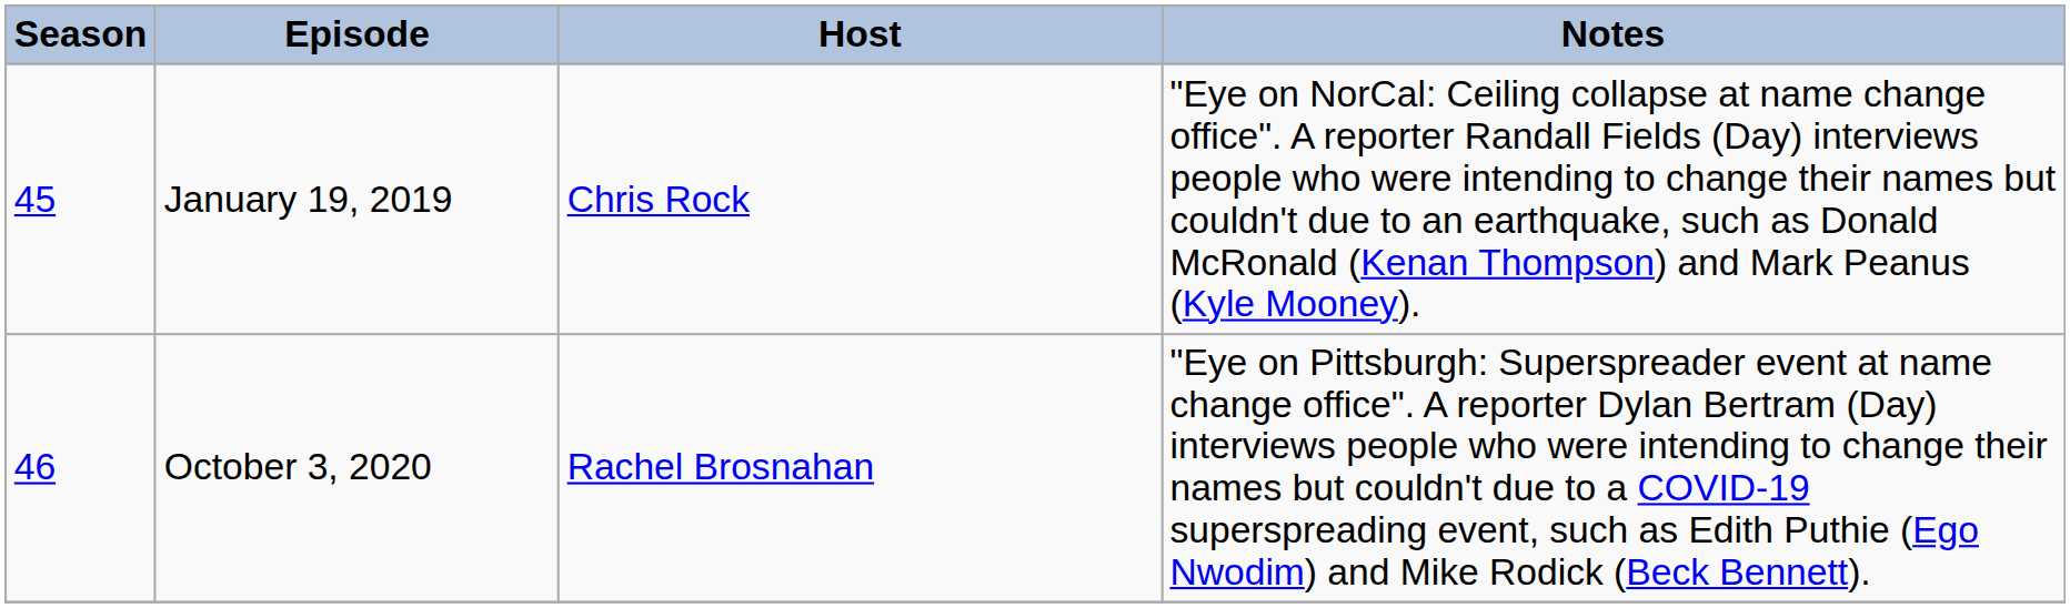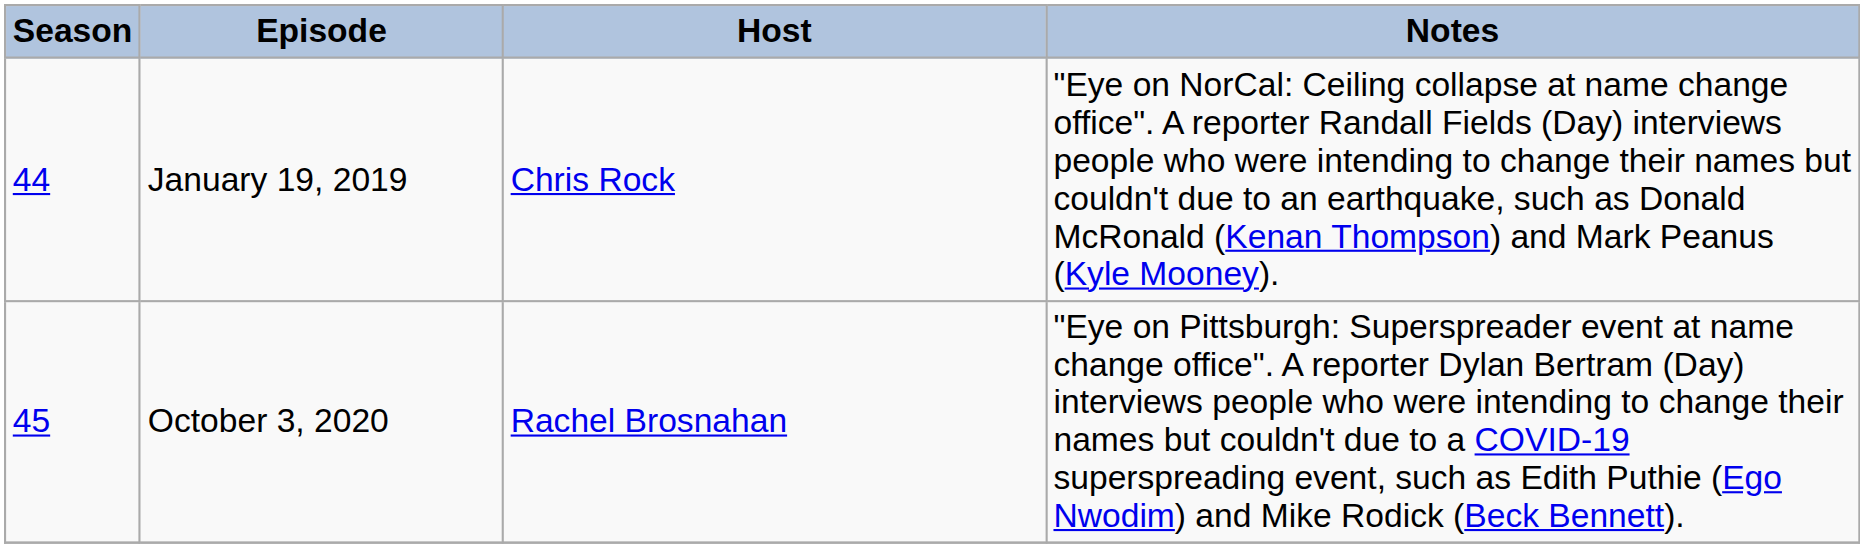January 19, 2019 | Season: 45 -> 44
October 3, 2020 | Season: 46 -> 45
